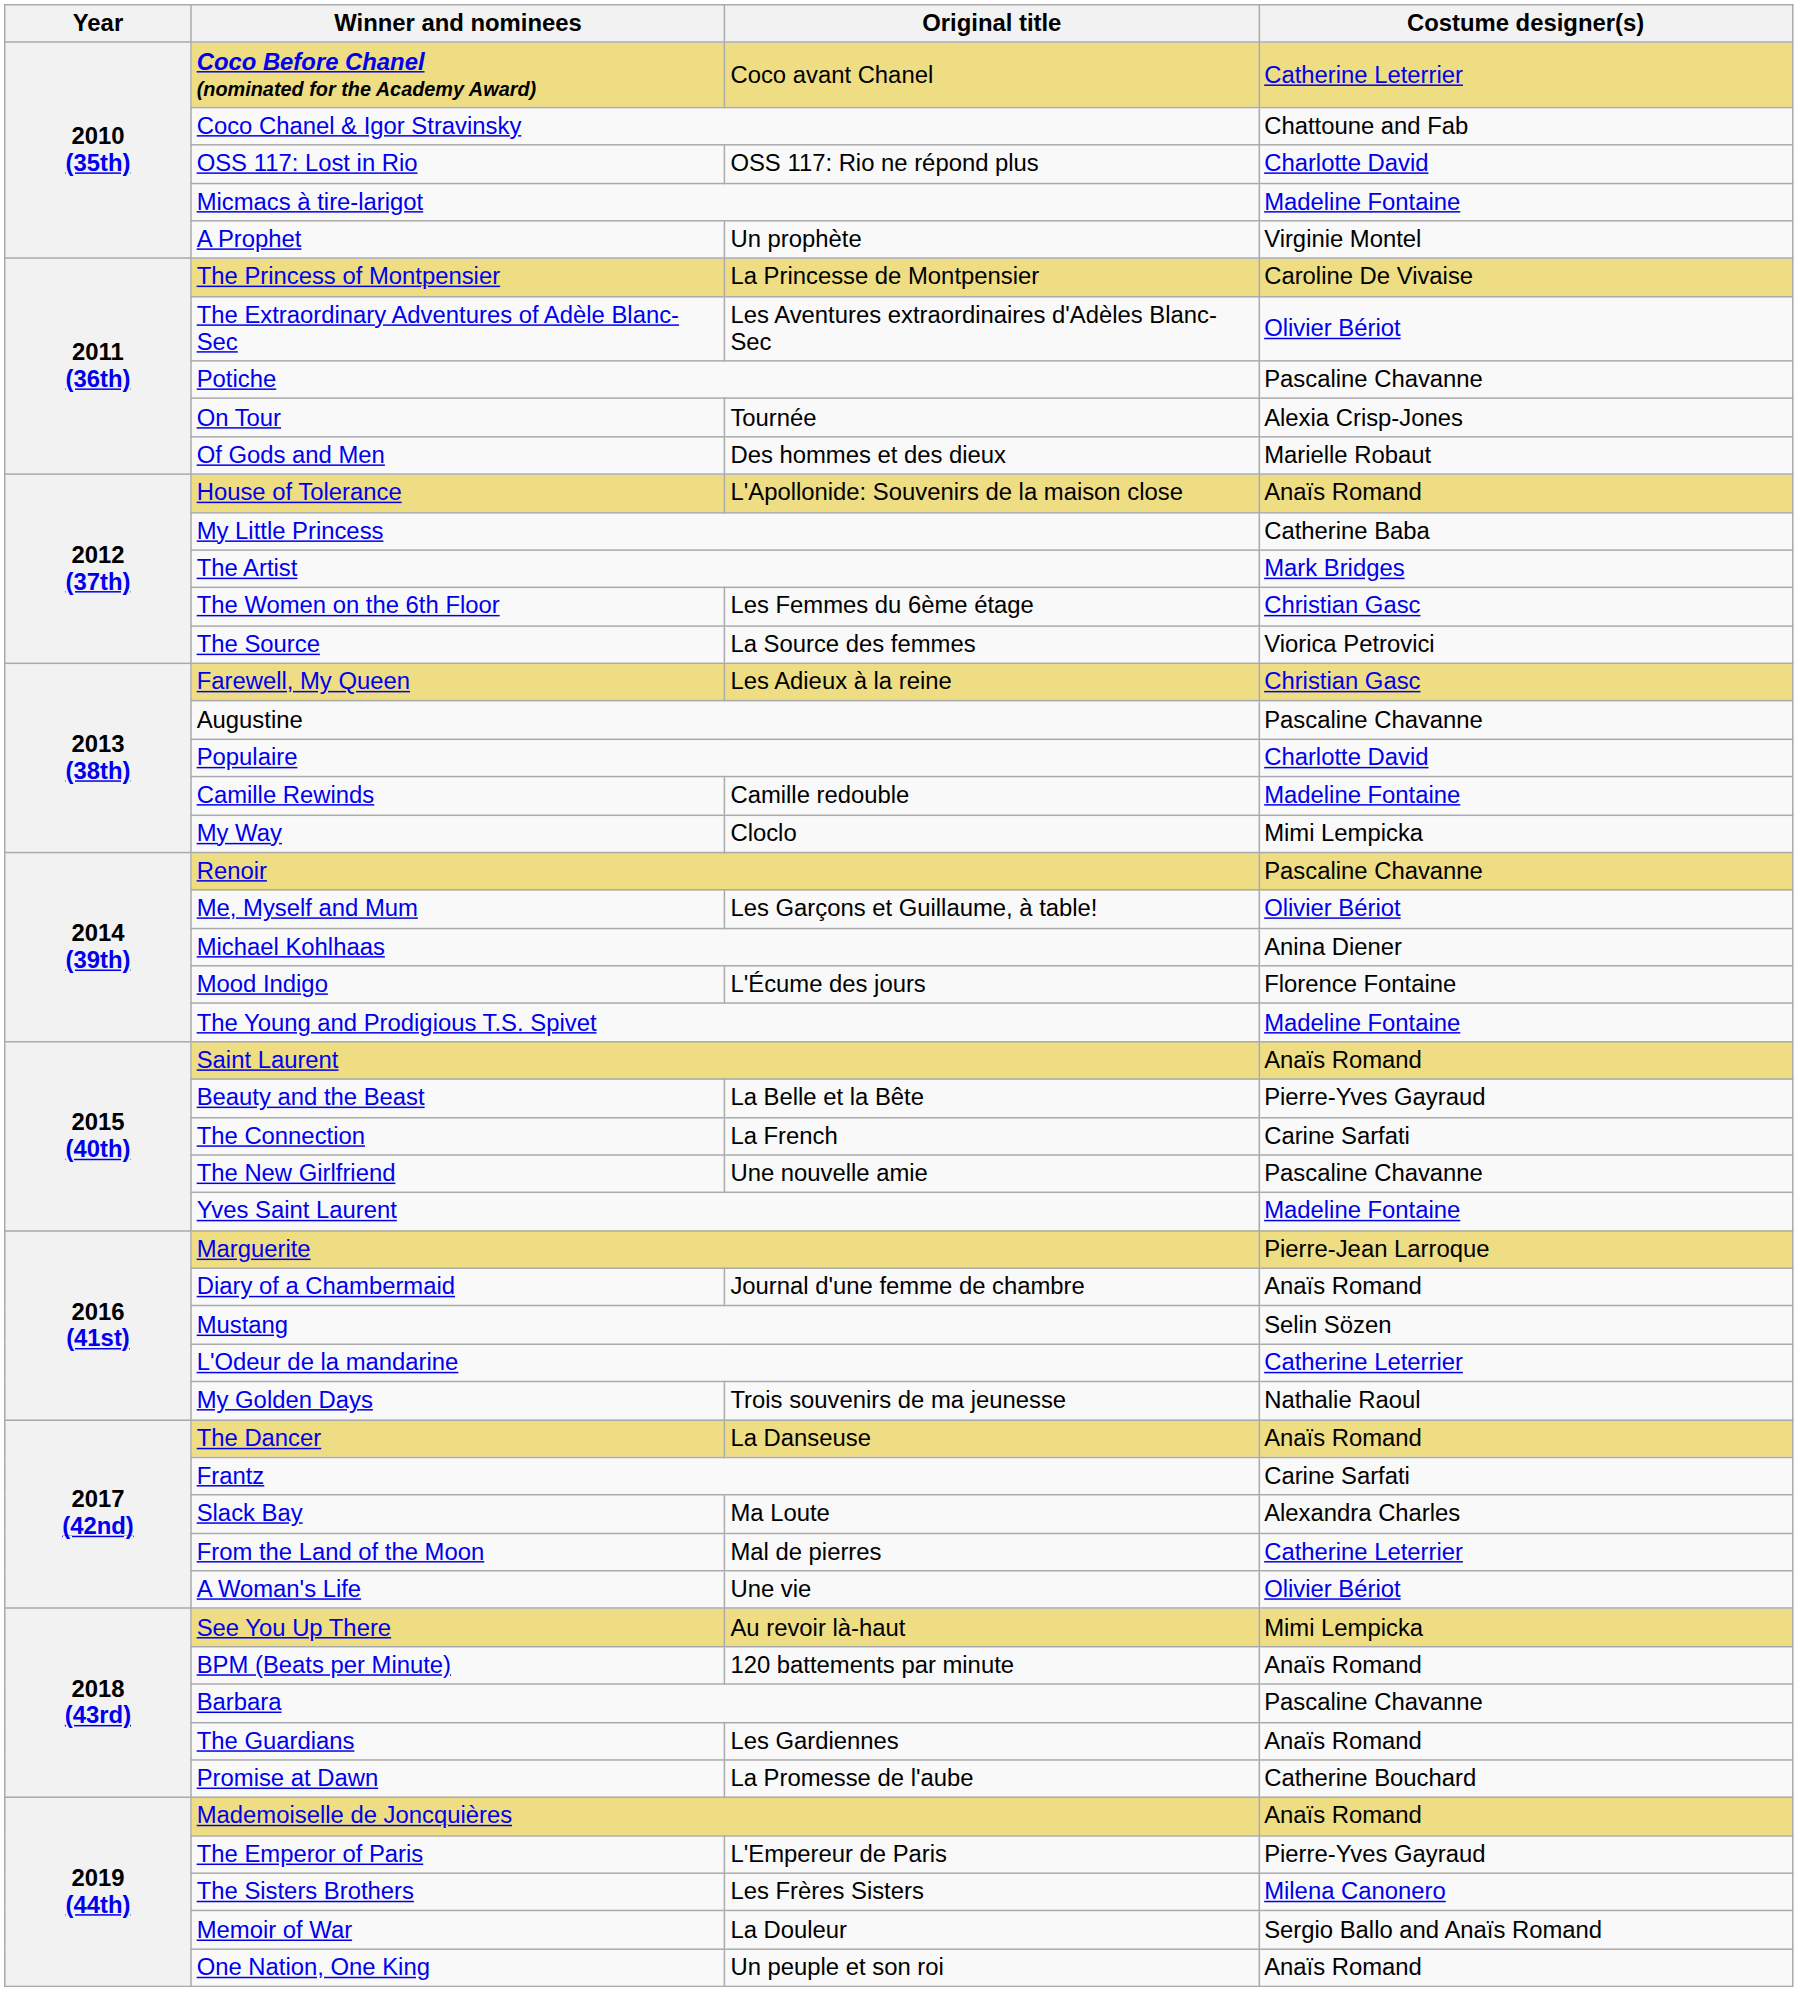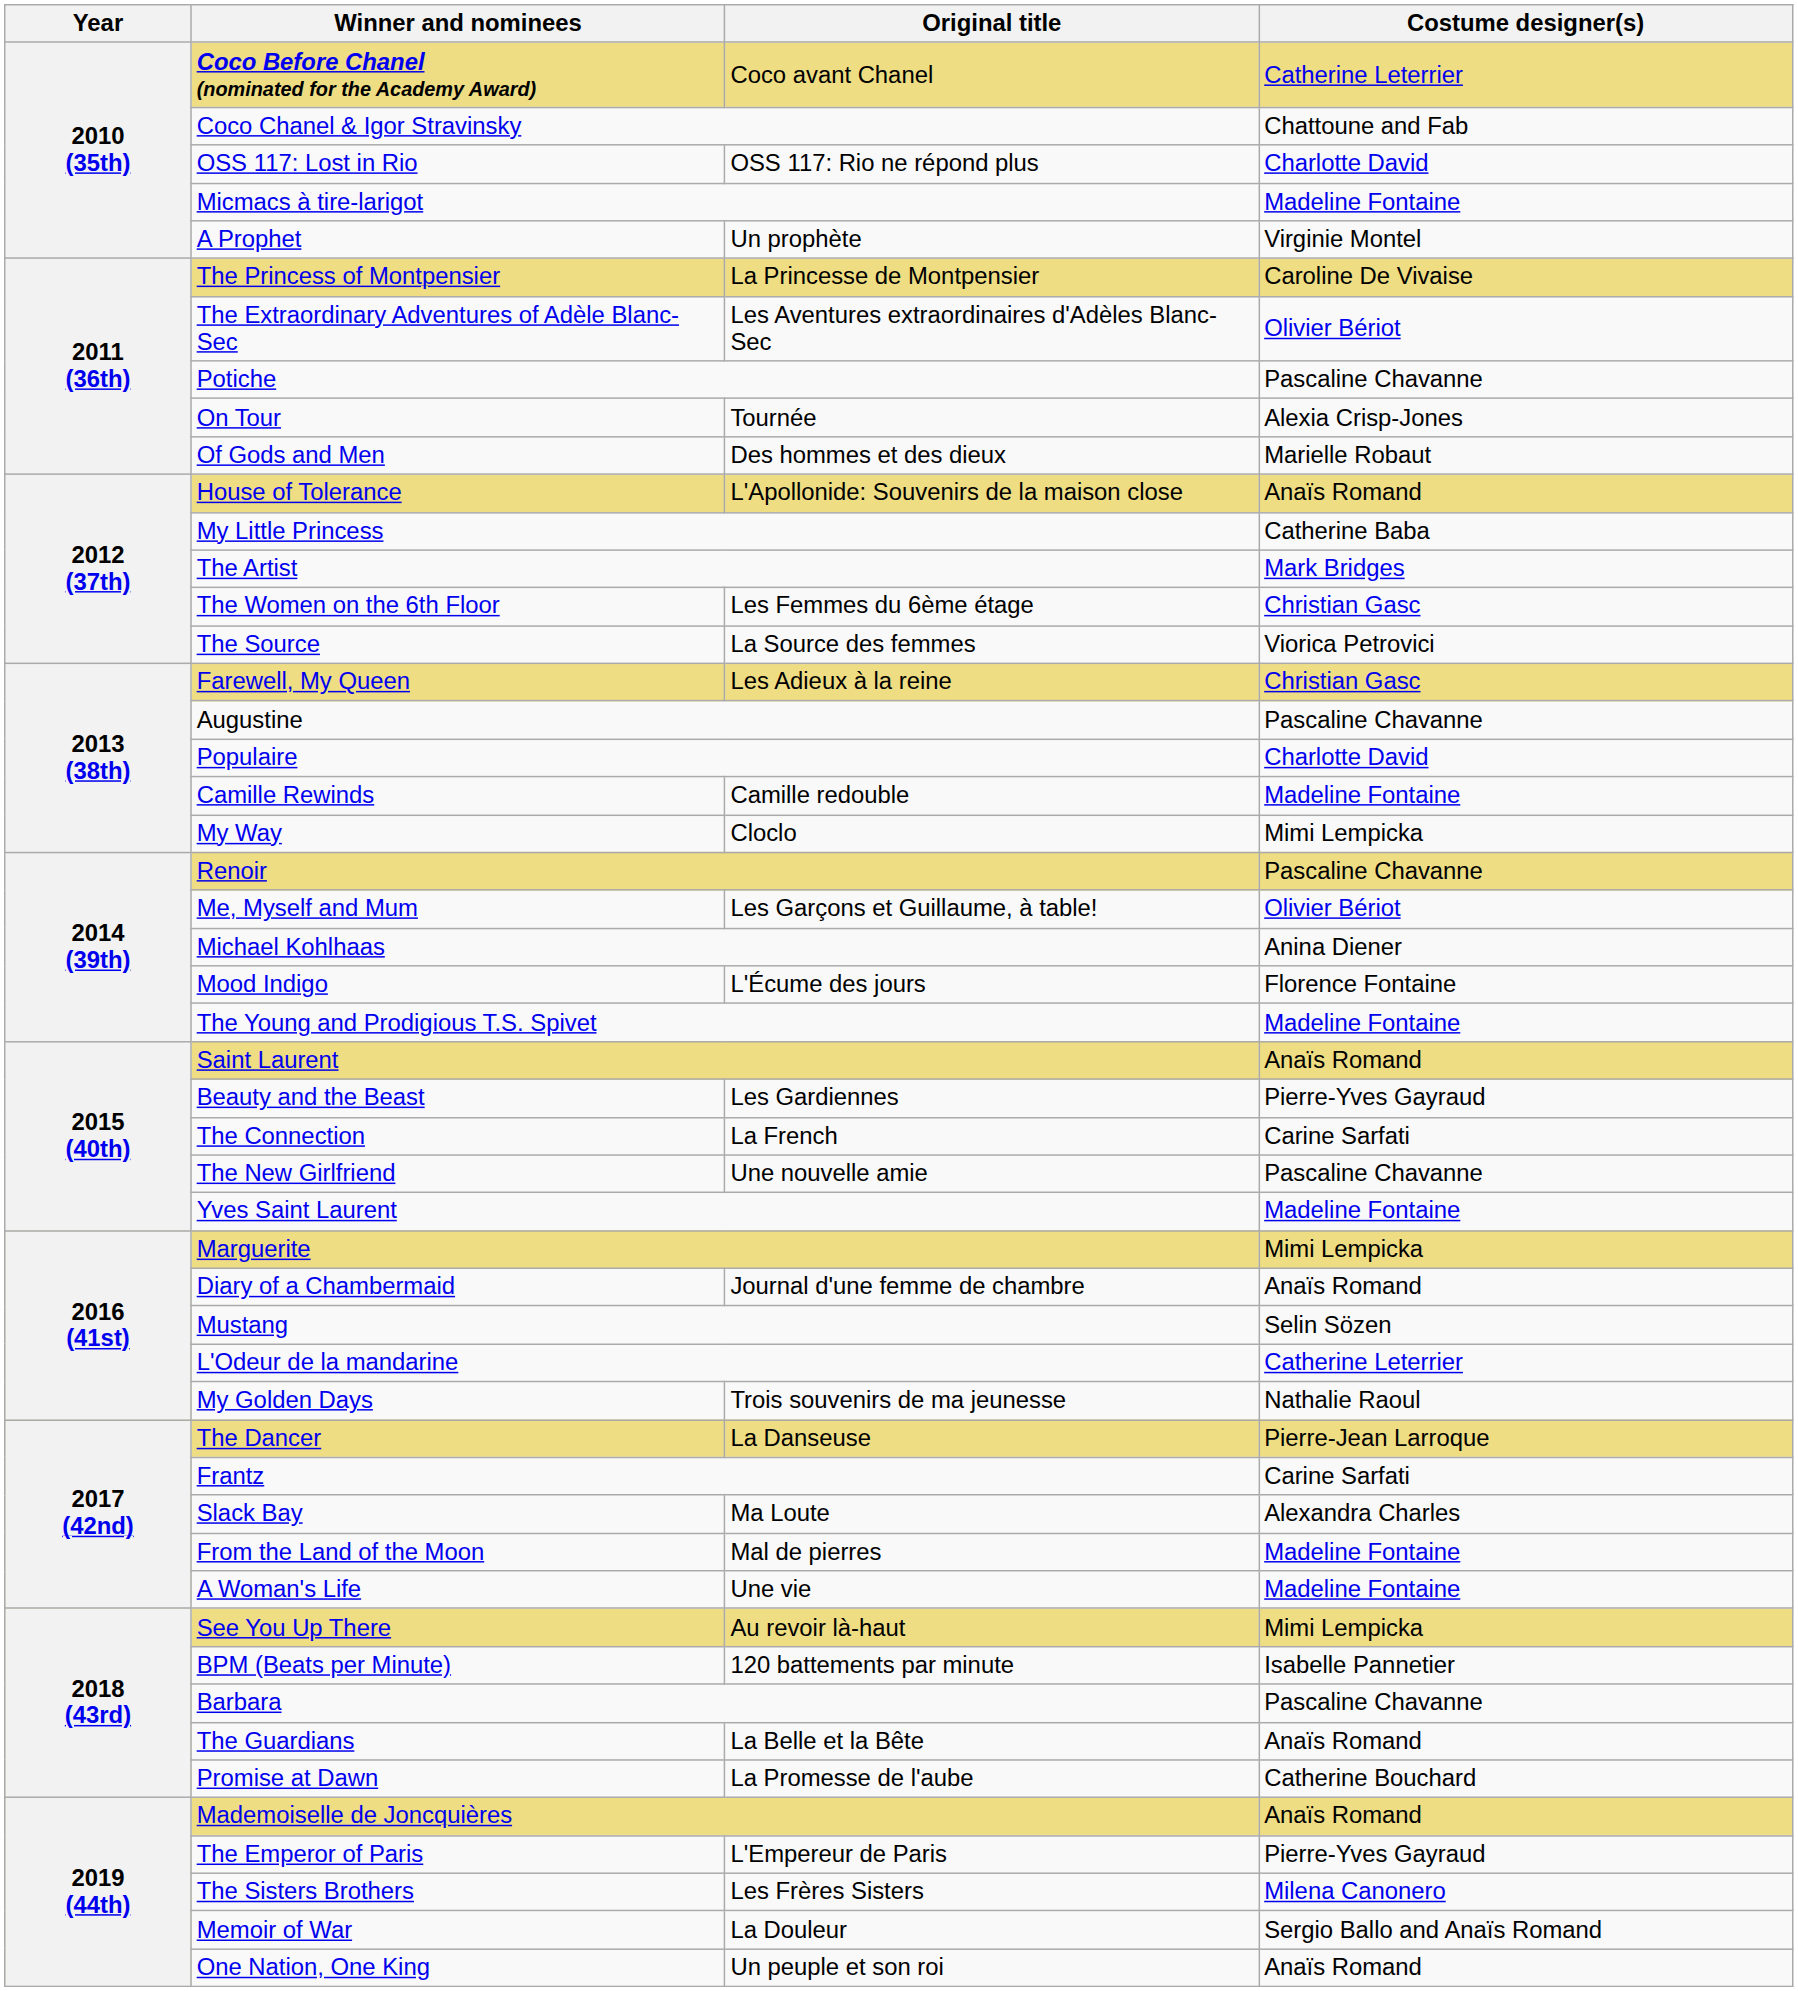Beauty and the Beast | Original title: La Belle et la Bête -> Les Gardiennes
Marguerite | Costume designer(s): Pierre-Jean Larroque -> Mimi Lempicka
The Dancer | Costume designer(s): Anaïs Romand -> Pierre-Jean Larroque
From the Land of the Moon | Costume designer(s): Catherine Leterrier -> Madeline Fontaine
A Woman's Life | Costume designer(s): Olivier Bériot -> Madeline Fontaine
BPM (Beats per Minute) | Costume designer(s): Anaïs Romand -> Isabelle Pannetier
The Guardians | Original title: Les Gardiennes -> La Belle et la Bête
